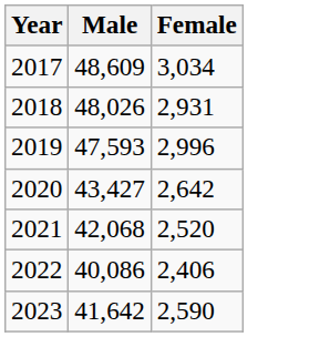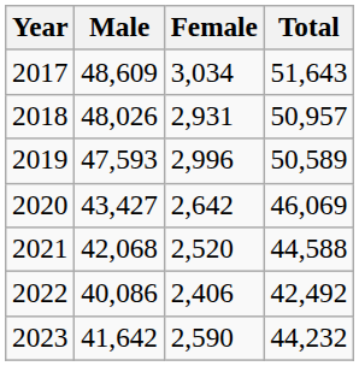+ column: Total | 51,643 | 50,957 | 50,589 | 46,069 | 44,588 | 42,492 | 44,232
